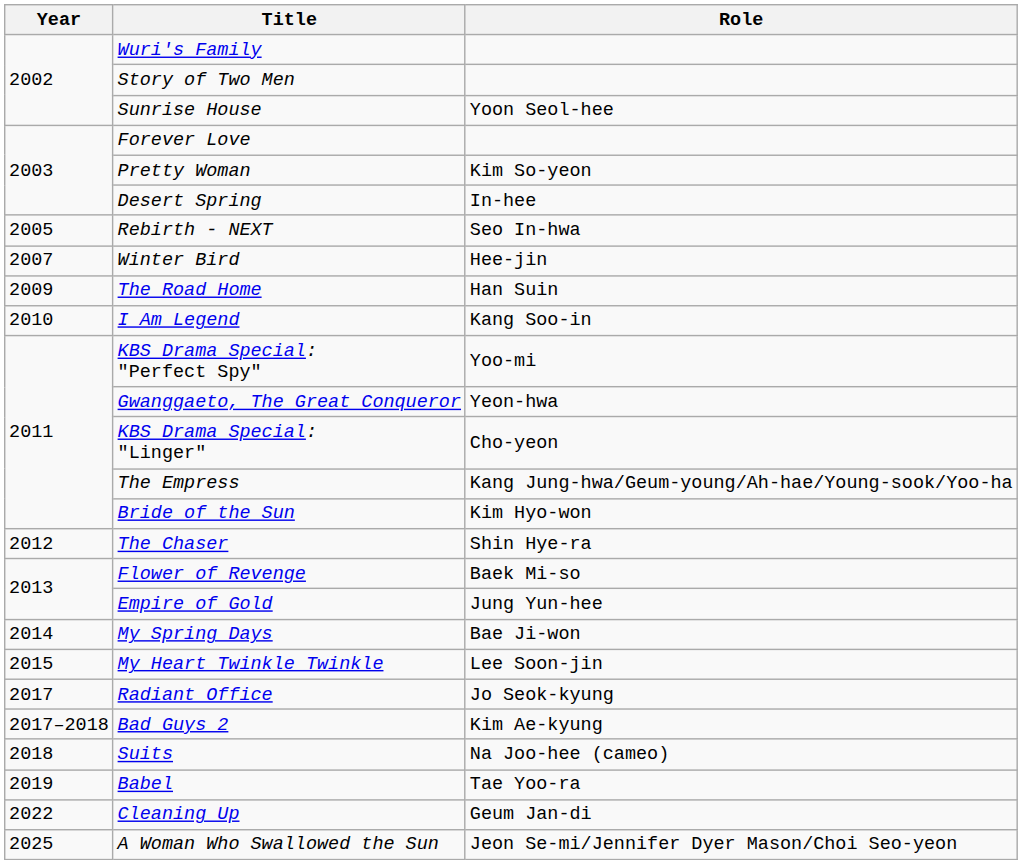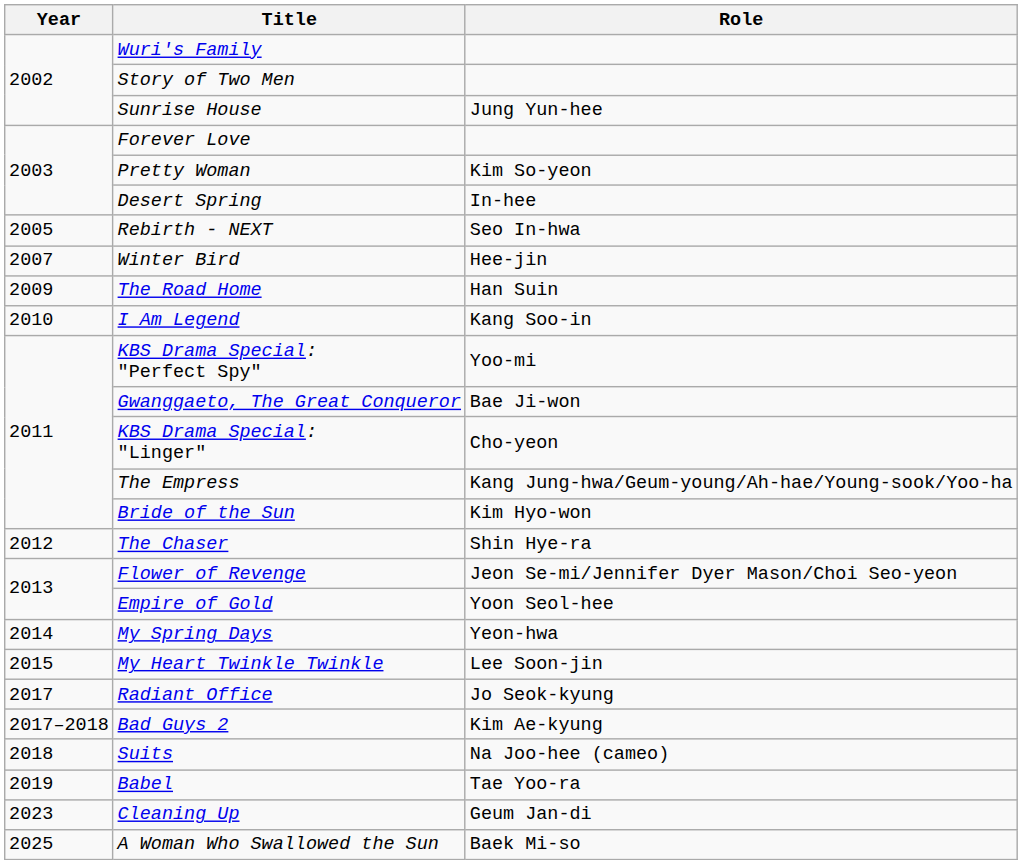Sunrise House | Role: Yoon Seol-hee -> Jung Yun-hee
Gwanggaeto, The Great Conqueror | Role: Yeon-hwa -> Bae Ji-won
Flower of Revenge | Role: Baek Mi-so -> Jeon Se-mi/Jennifer Dyer Mason/Choi Seo-yeon
Empire of Gold | Role: Jung Yun-hee -> Yoon Seol-hee
My Spring Days | Role: Bae Ji-won -> Yeon-hwa
Cleaning Up | Year: 2022 -> 2023
A Woman Who Swallowed the Sun | Role: Jeon Se-mi/Jennifer Dyer Mason/Choi Seo-yeon -> Baek Mi-so
